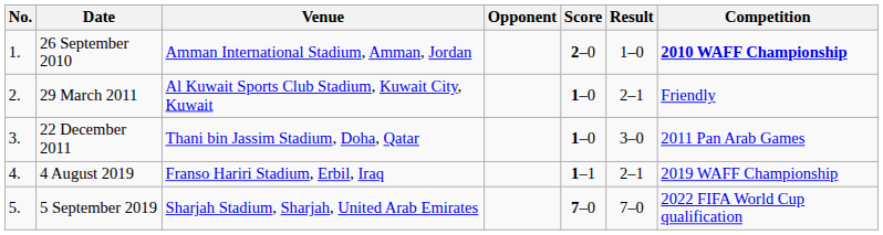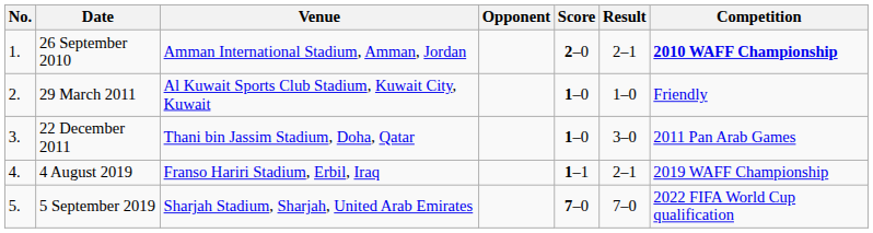26 September 2010 | Result: 1–0 -> 2–1
29 March 2011 | Result: 2–1 -> 1–0
